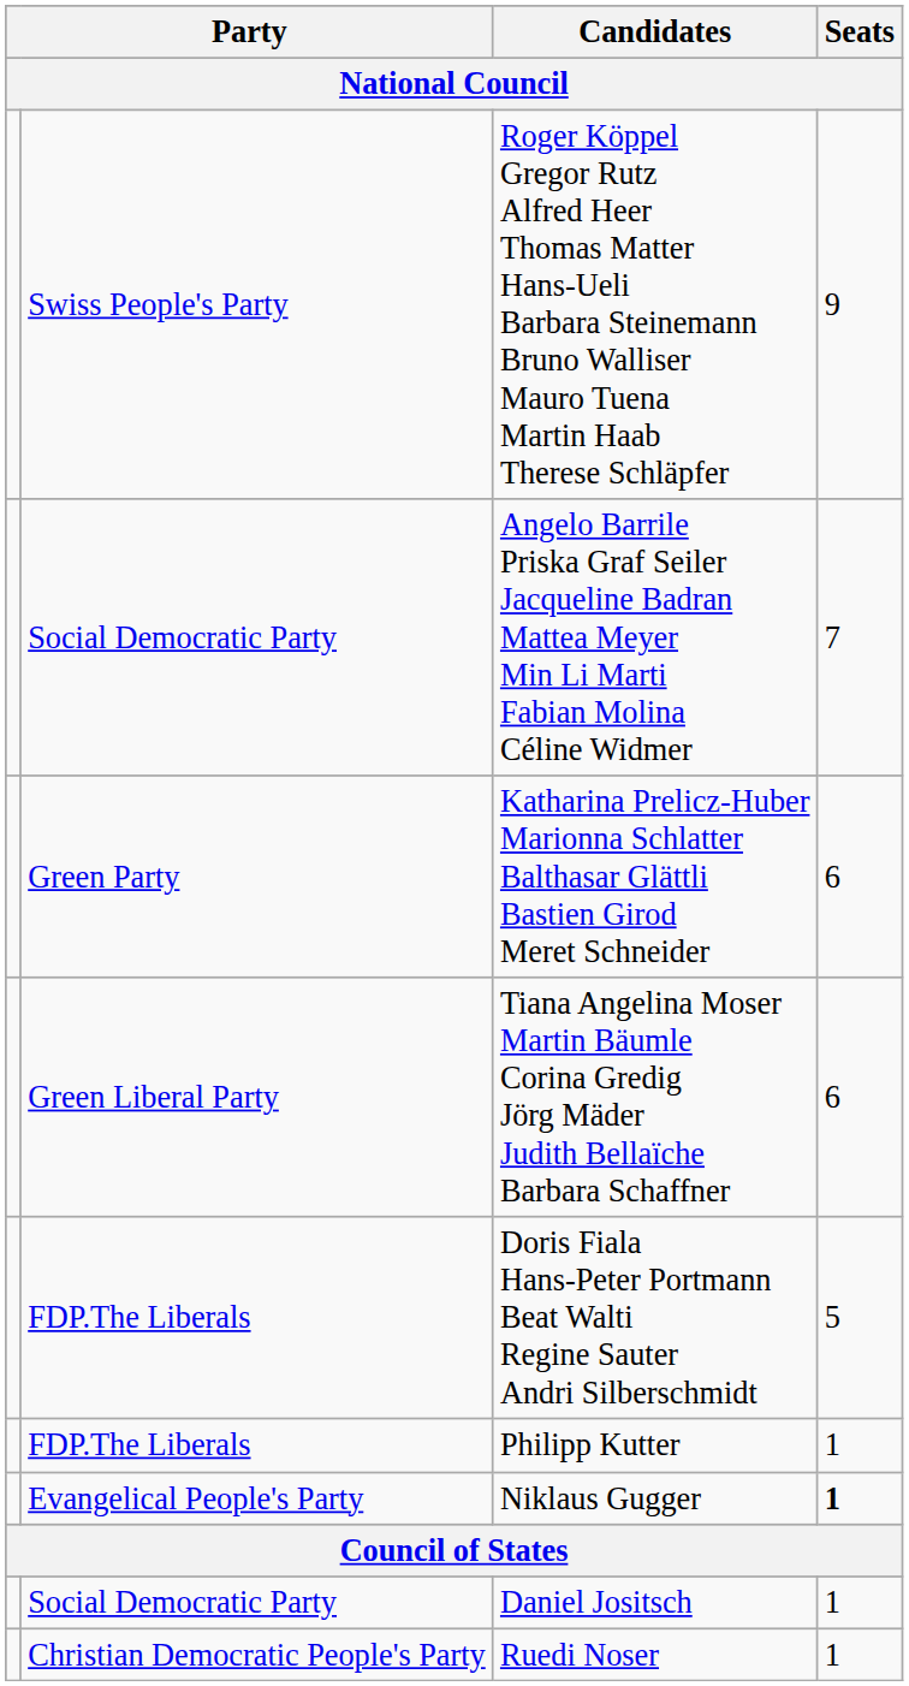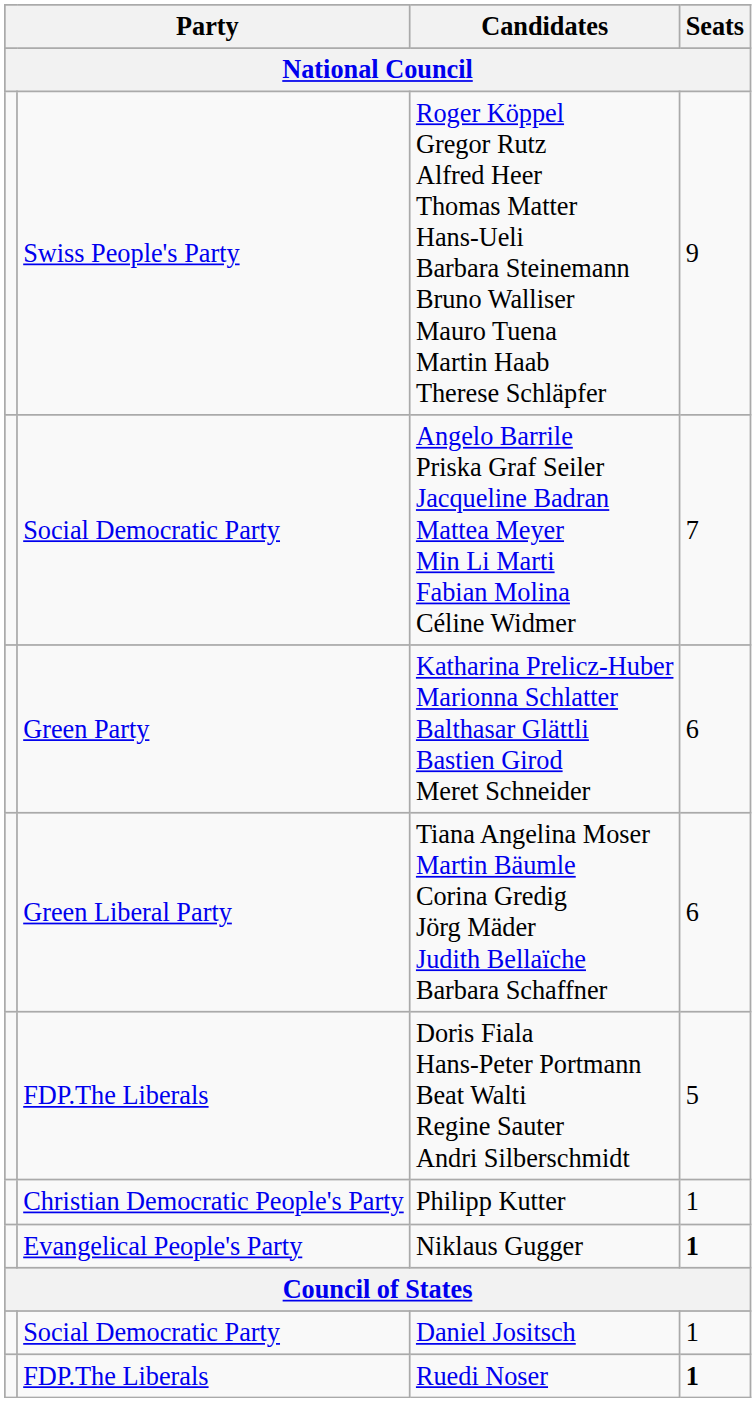Philipp Kutter | column 2: FDP.The Liberals -> Christian Democratic People's Party
Ruedi Noser | column 2: Christian Democratic People's Party -> FDP.The Liberals
Ruedi Noser | Seats: normal -> bold
